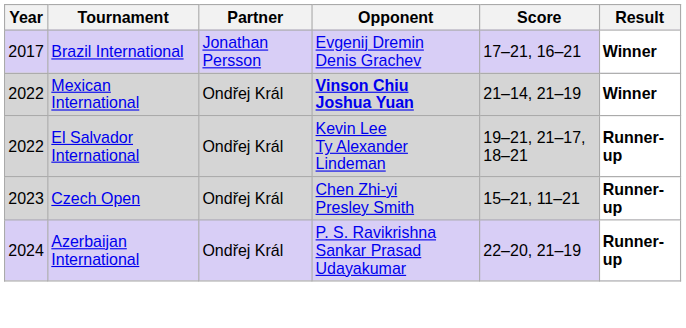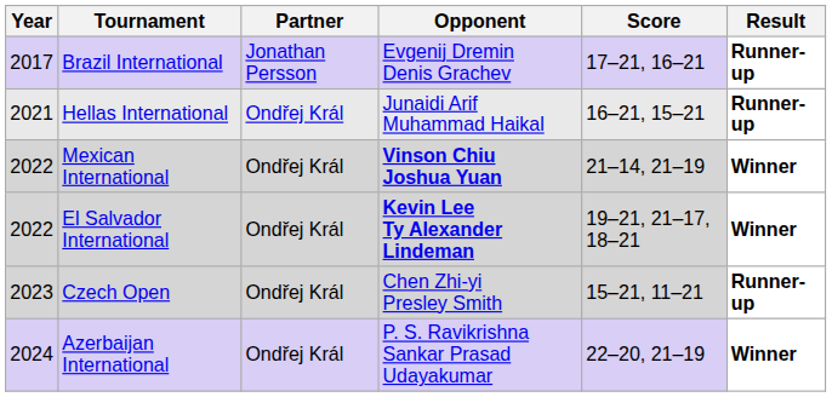Brazil International | Result: Winner -> Runner-up
+ row: 2021 | Hellas International | Ondřej Král | Junaidi Arif Muhammad Haikal | 16–21, 15–21 | Runner-up
El Salvador International | Opponent: normal -> bold
El Salvador International | Result: Runner-up -> Winner
Azerbaijan International | Result: Runner-up -> Winner
